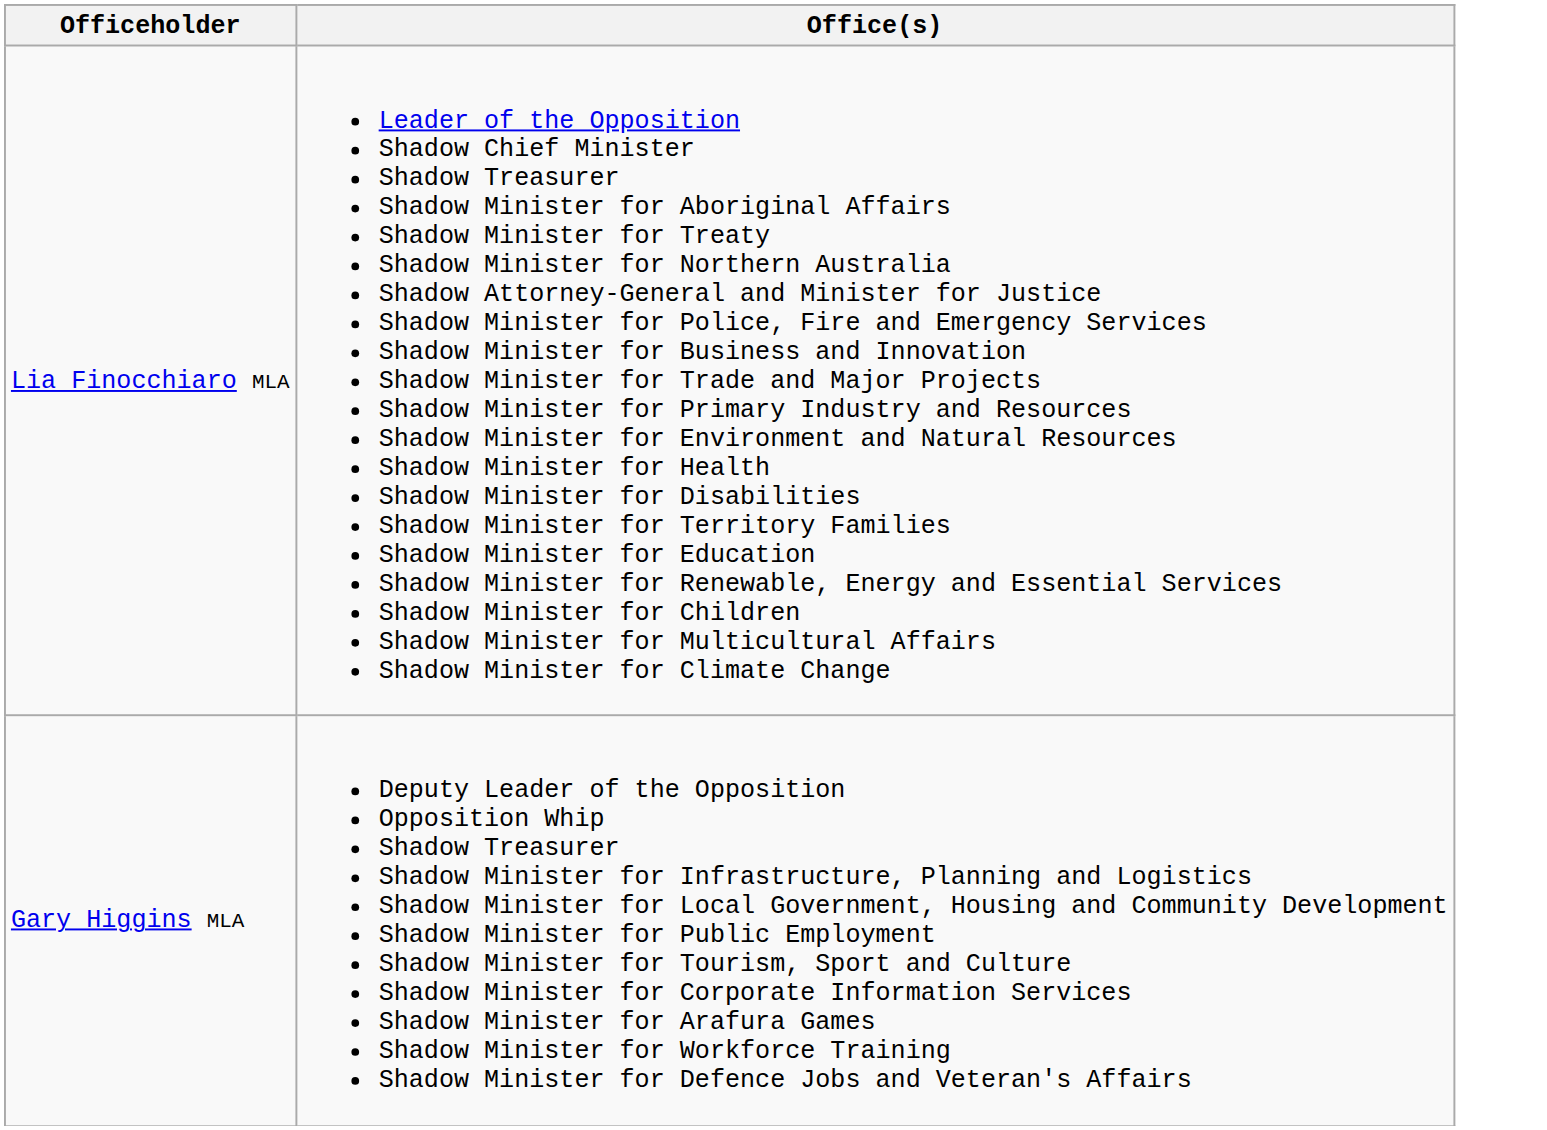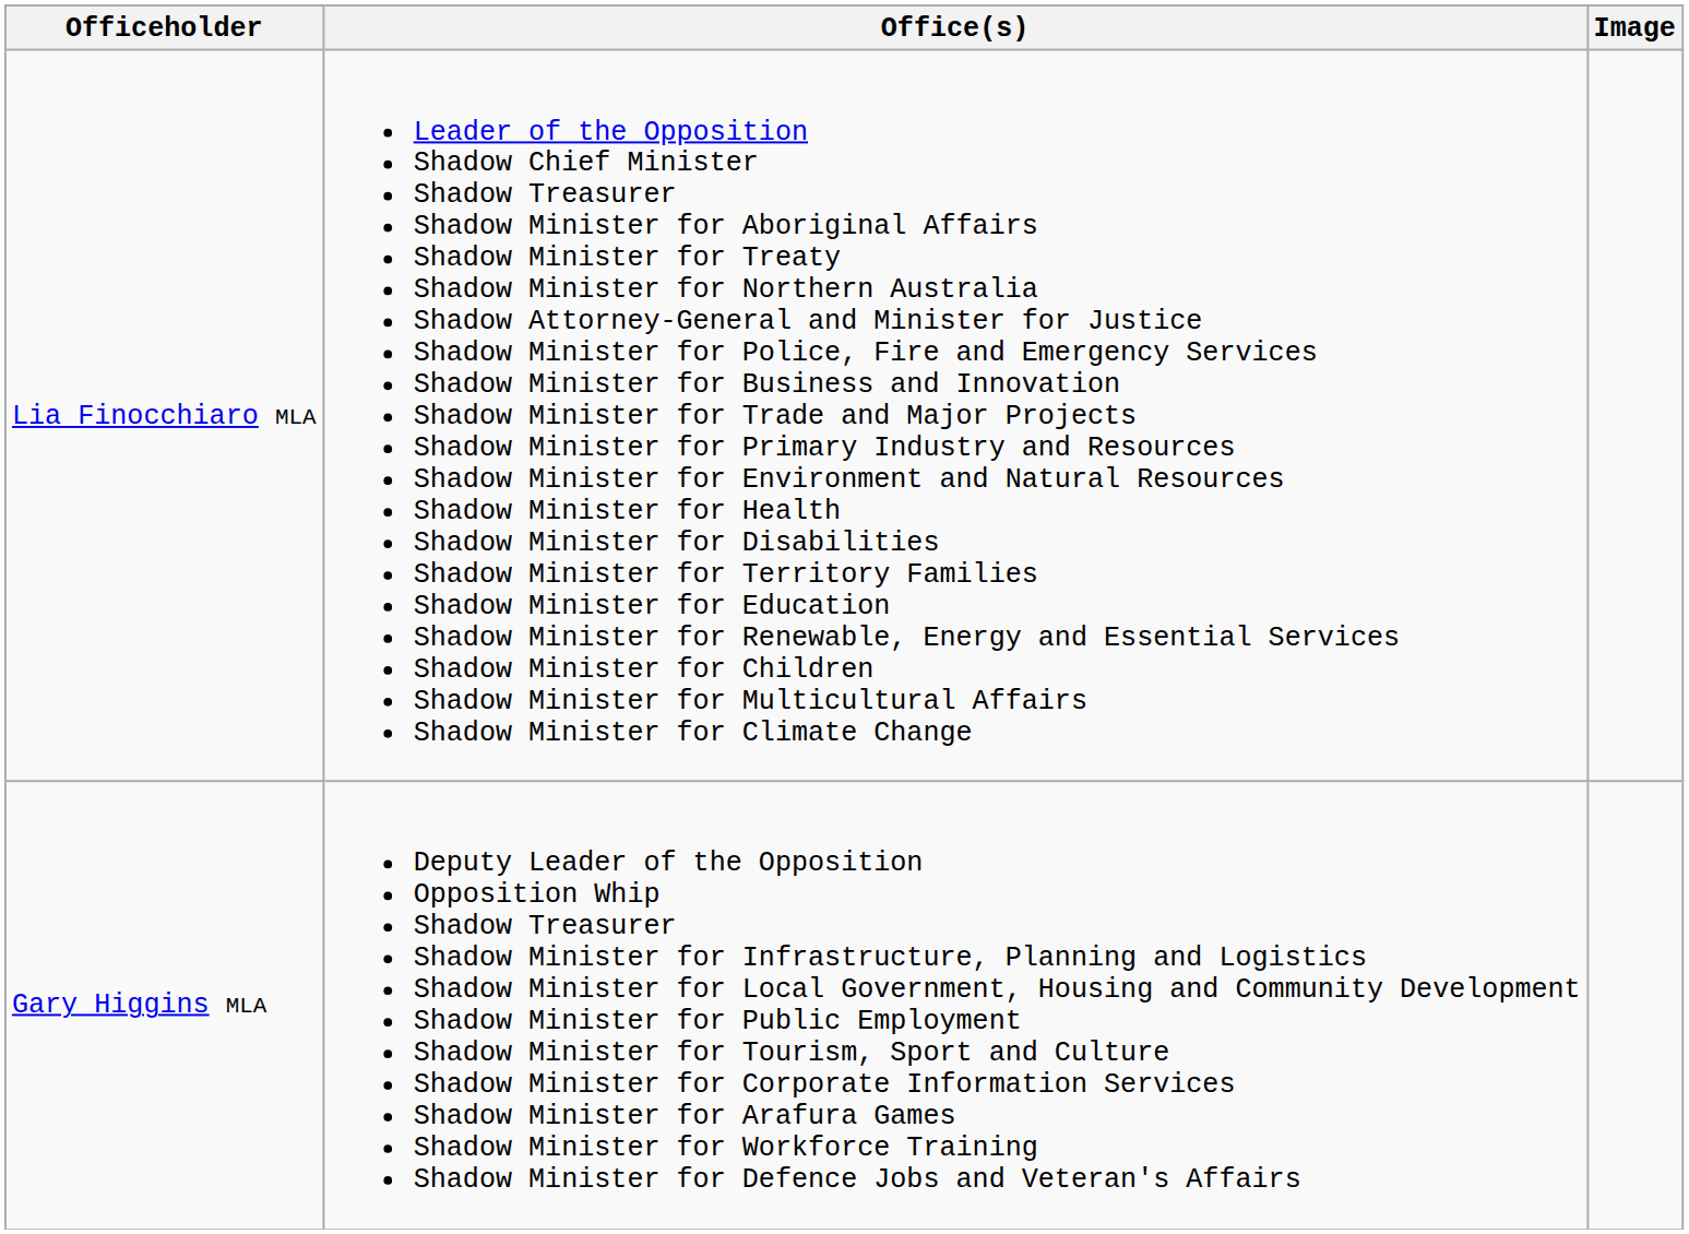+ column: Image
